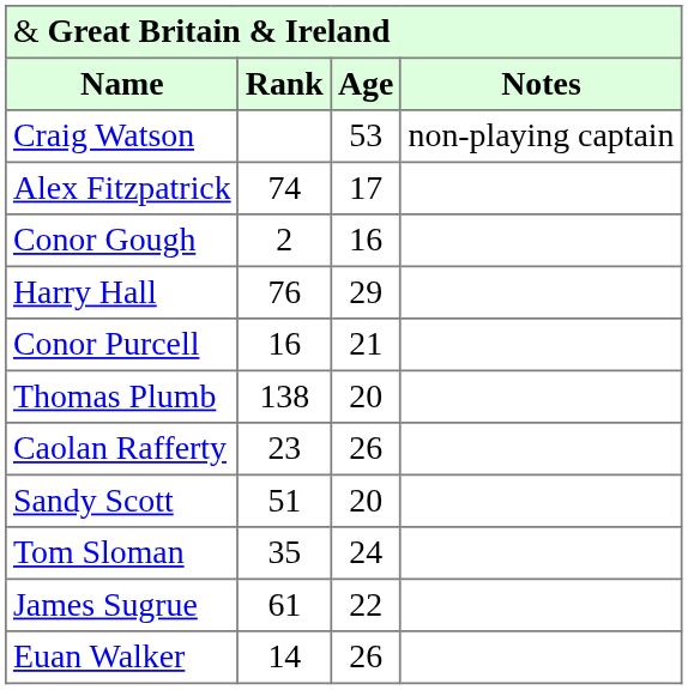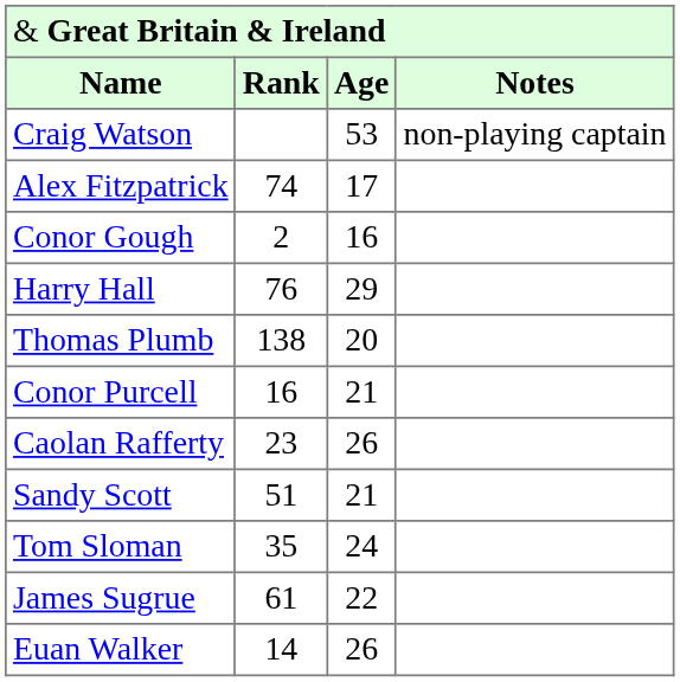rows swapped: Thomas Plumb <-> Conor Purcell
Sandy Scott | column 3: 20 -> 21
